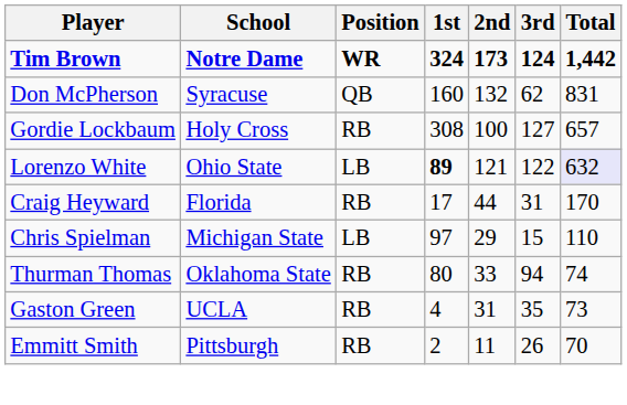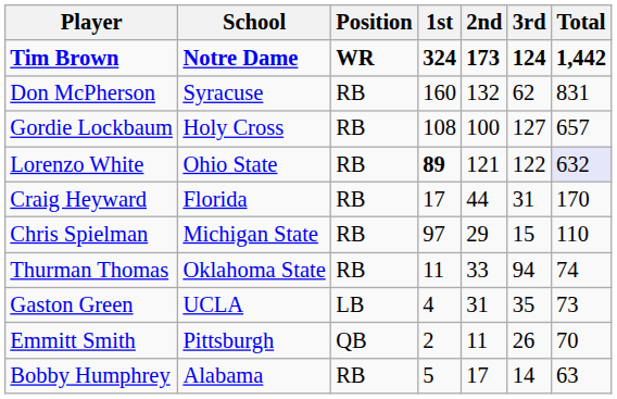Don McPherson | Position: QB -> RB
Gordie Lockbaum | 1st: 308 -> 108
Lorenzo White | Position: LB -> RB
Chris Spielman | Position: LB -> RB
Thurman Thomas | 1st: 80 -> 11
Gaston Green | Position: RB -> LB
Emmitt Smith | Position: RB -> QB
+ row: Bobby Humphrey | Alabama | RB | 5 | 17 | 14 | 63
